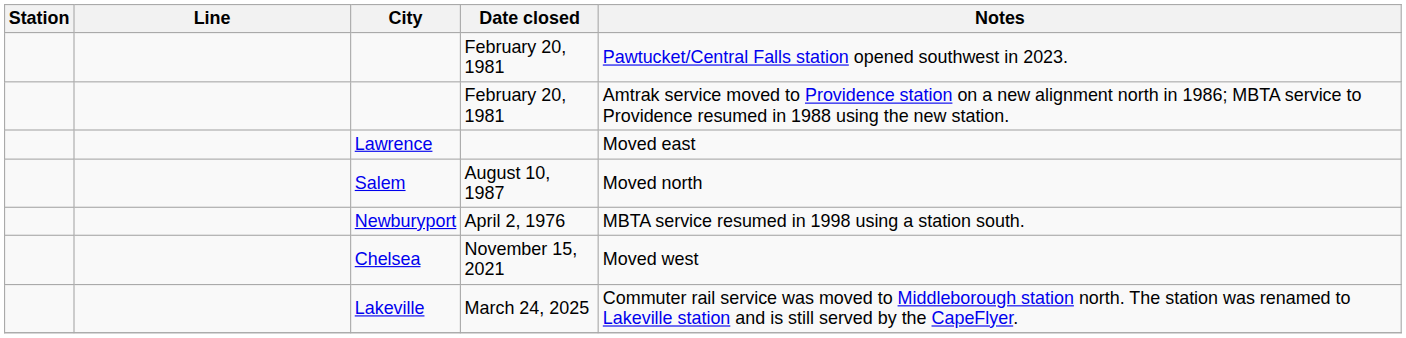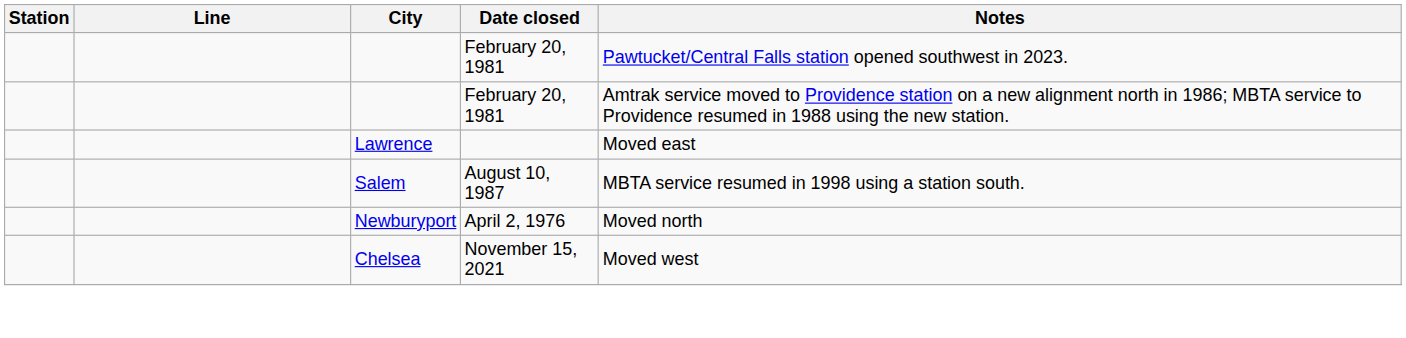Salem | Notes: Moved north -> MBTA service resumed in 1998 using a station south.
Newburyport | Notes: MBTA service resumed in 1998 using a station south. -> Moved north
- row: Lakeville | March 24, 2025 | Commuter rail service was moved to Middleborough station north. The station was renamed to Lakeville station and is still served by the CapeFlyer.
